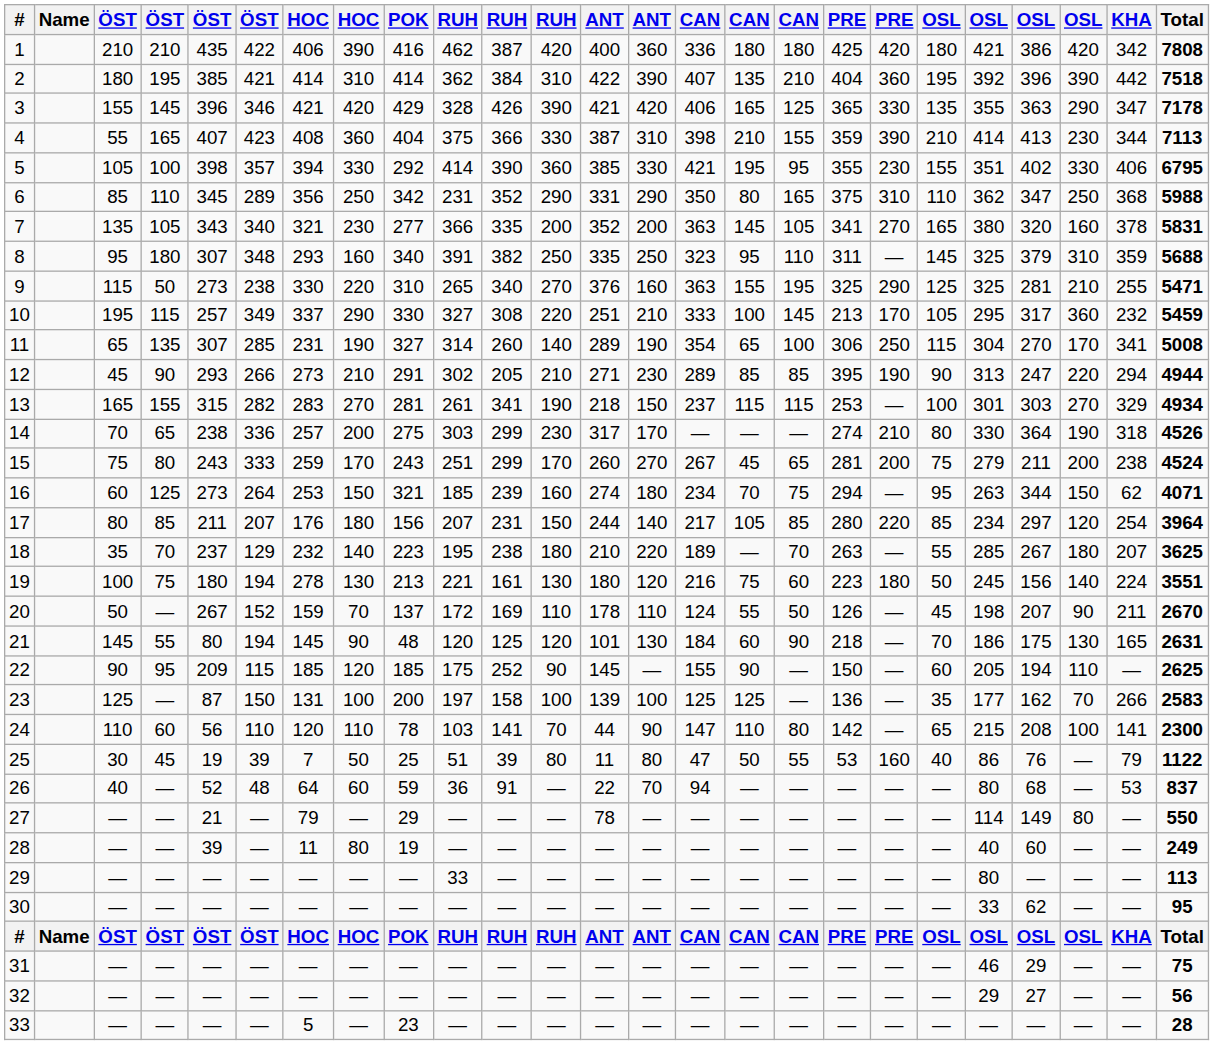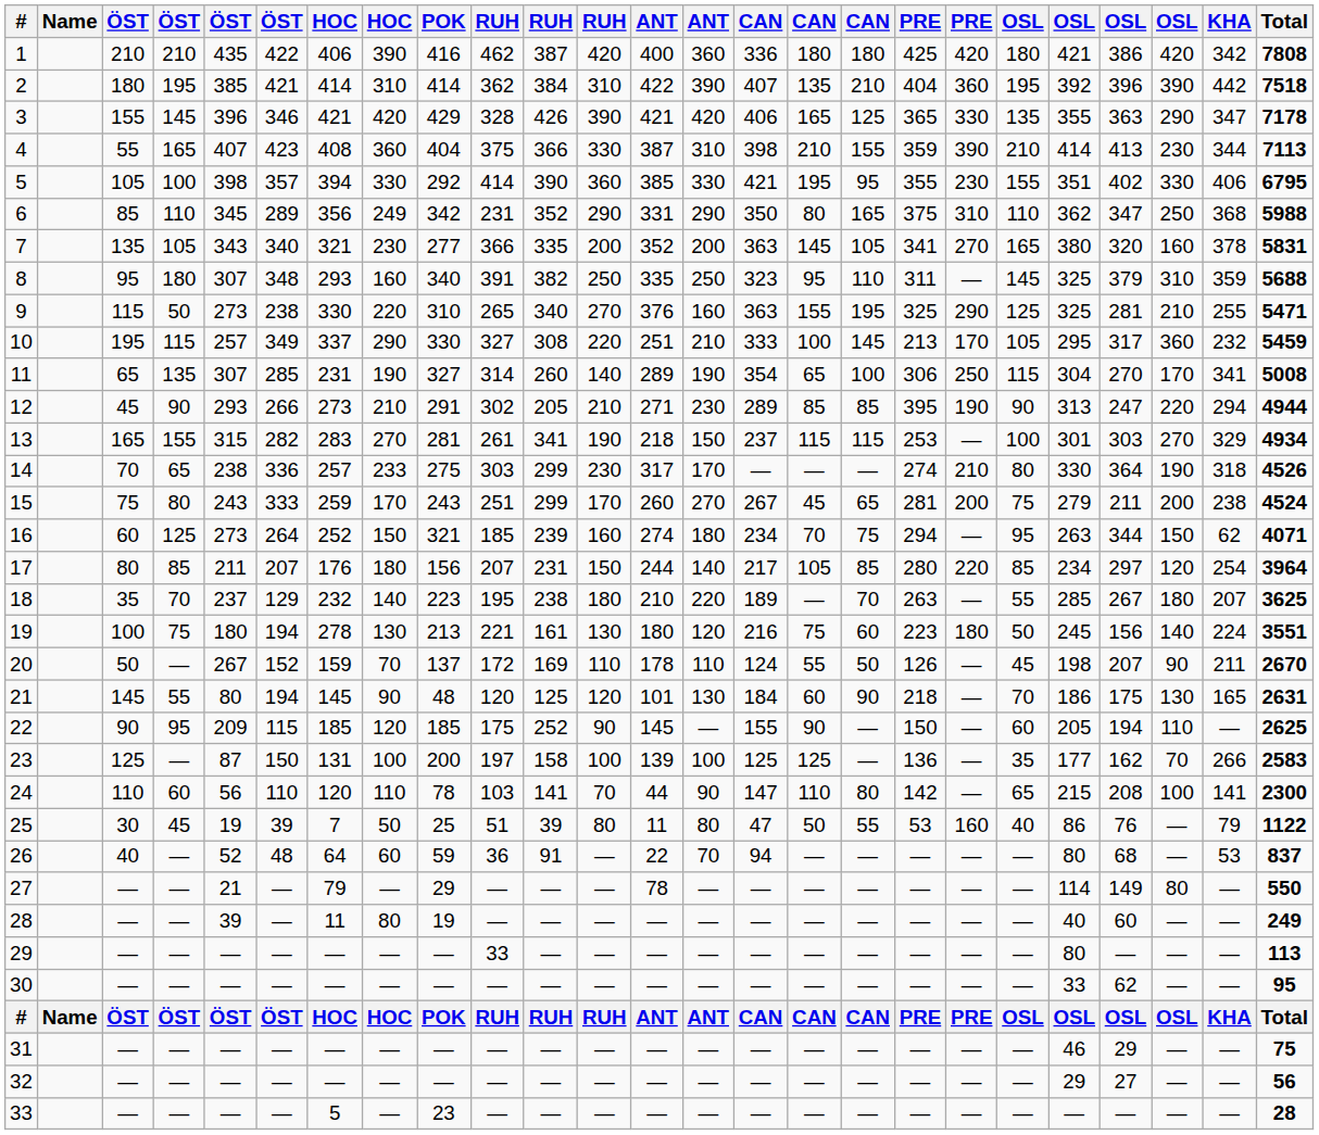6 | column 8: 250 -> 249
14 | column 8: 200 -> 233
16 | column 7: 253 -> 252
